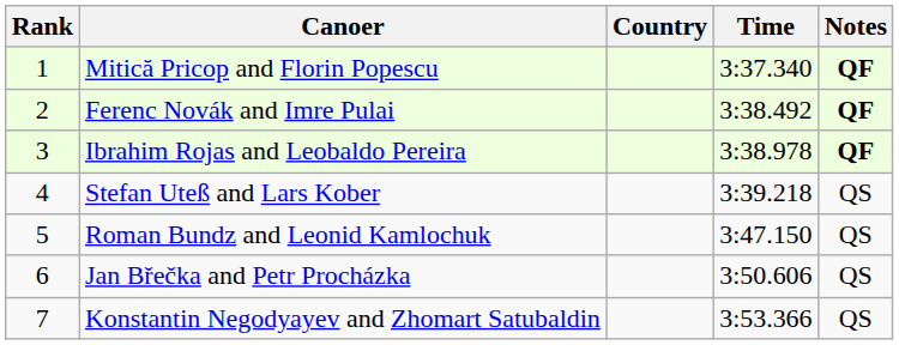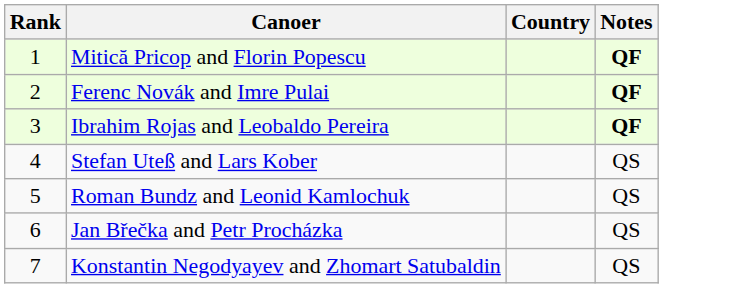- column: Time | 3:37.340 | 3:38.492 | 3:38.978 | 3:39.218 | 3:47.150 | 3:50.606 | 3:53.366
